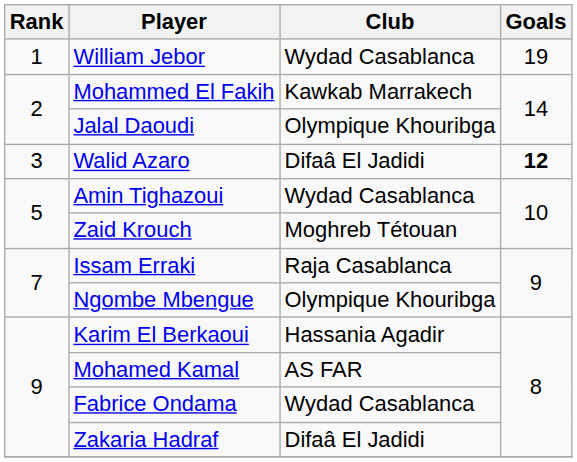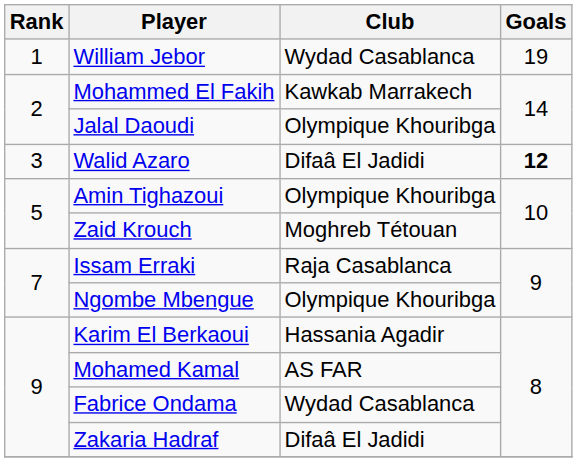Amin Tighazoui | Club: Wydad Casablanca -> Olympique Khouribga
